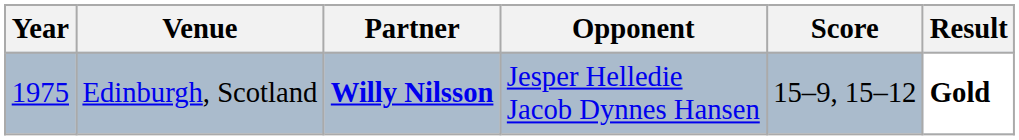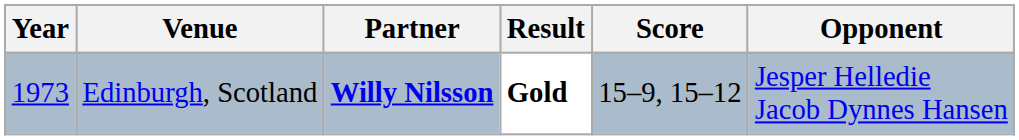columns swapped: Opponent <-> Result
Edinburgh, Scotland | Year: 1975 -> 1973
